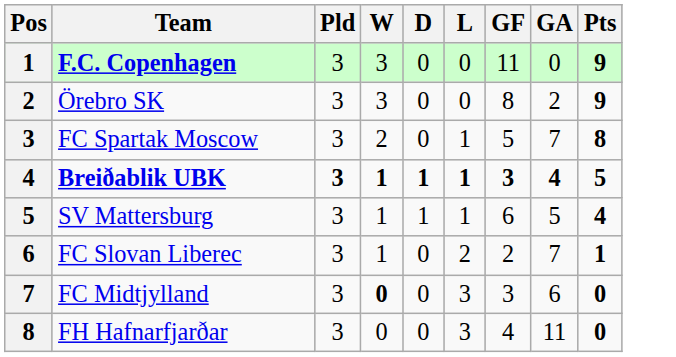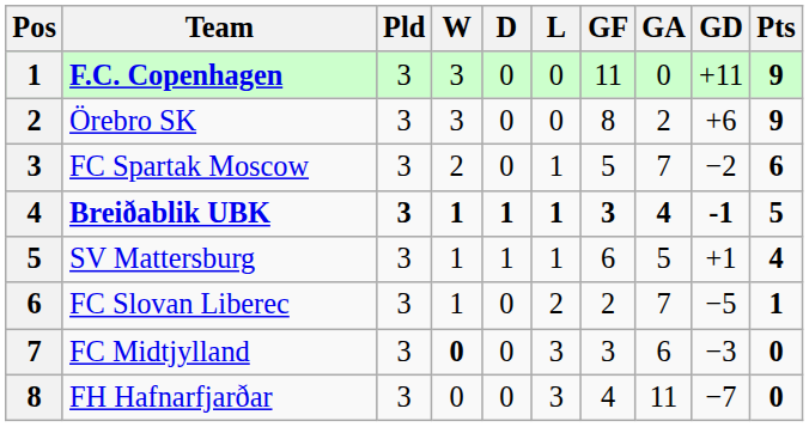+ column: GD | +11 | +6 | −2 | -1 | +1 | −5 | −3 | −7
FC Spartak Moscow | Pts: 8 -> 6
